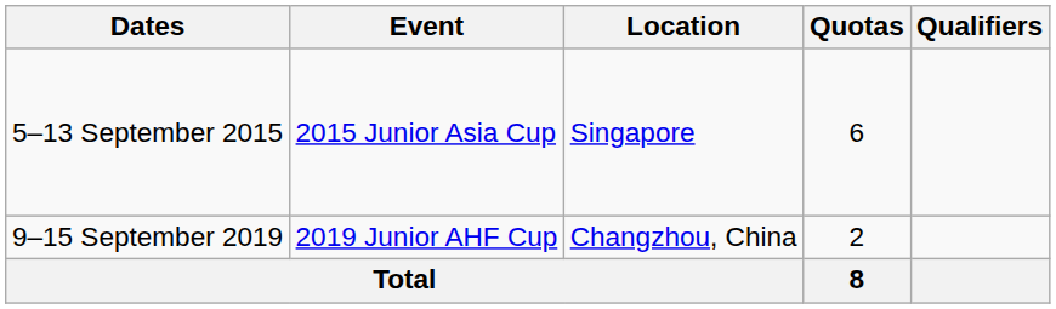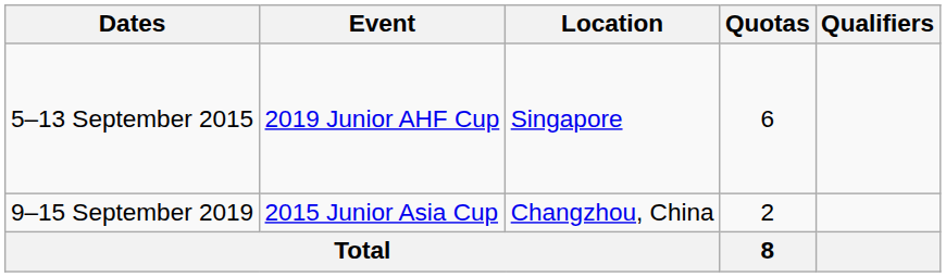5–13 September 2015 | Event: 2015 Junior Asia Cup -> 2019 Junior AHF Cup
9–15 September 2019 | Event: 2019 Junior AHF Cup -> 2015 Junior Asia Cup
